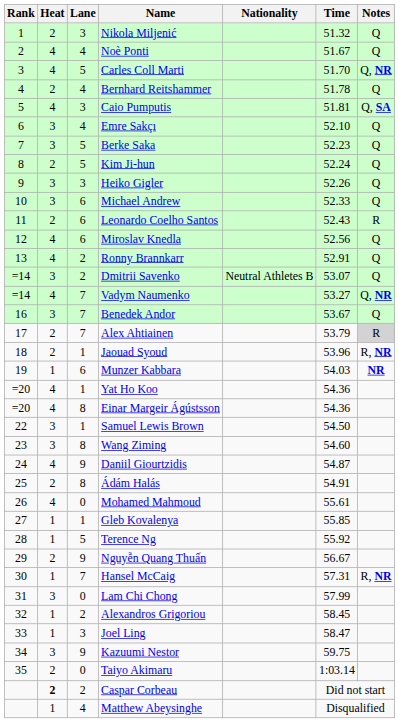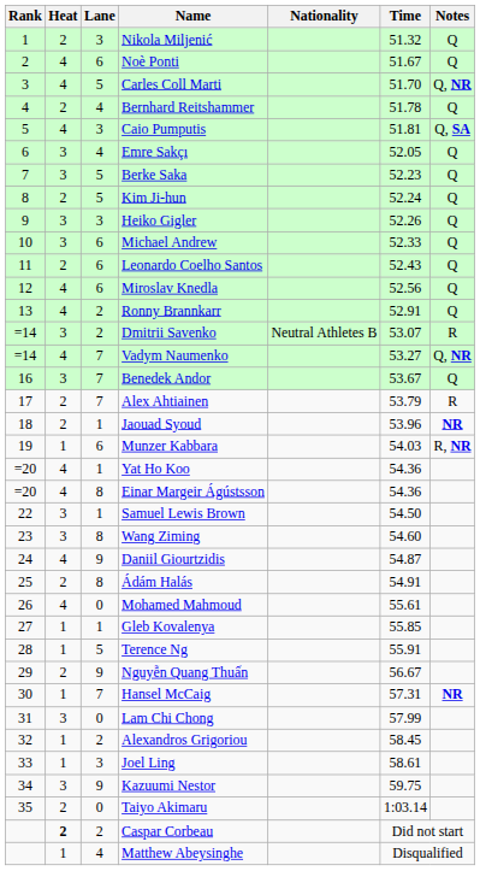Noè Ponti | Lane: 4 -> 6
Emre Sakçı | Time: 52.10 -> 52.05
Leonardo Coelho Santos | Notes: R -> Q
Dmitrii Savenko | Notes: Q -> R
Alex Ahtiainen | Notes: lightgrey background -> no background
Jaouad Syoud | Notes: R, NR -> NR
Munzer Kabbara | Notes: NR -> R, NR
Terence Ng | Time: 55.92 -> 55.91
Hansel McCaig | Notes: R, NR -> NR
Joel Ling | Time: 58.47 -> 58.61
